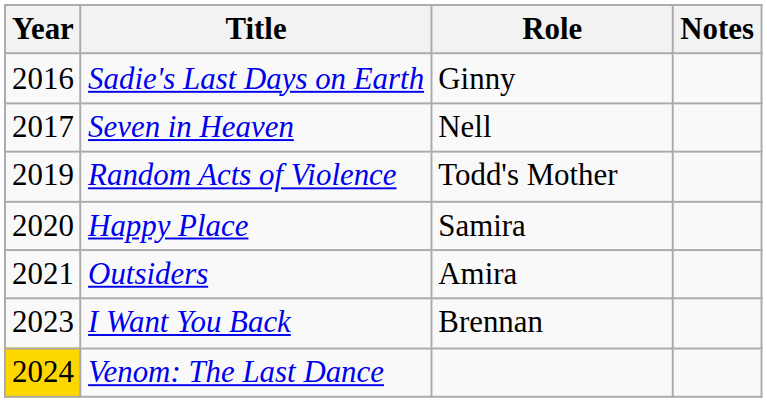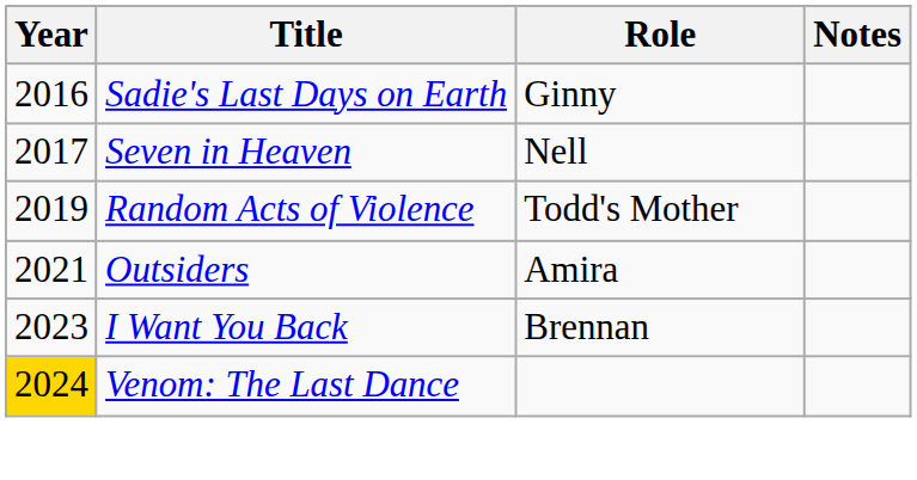- row: 2020 | Happy Place | Samira
